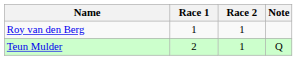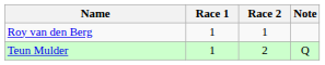Teun Mulder | Race 1: 2 -> 1
Teun Mulder | Race 2: 1 -> 2
